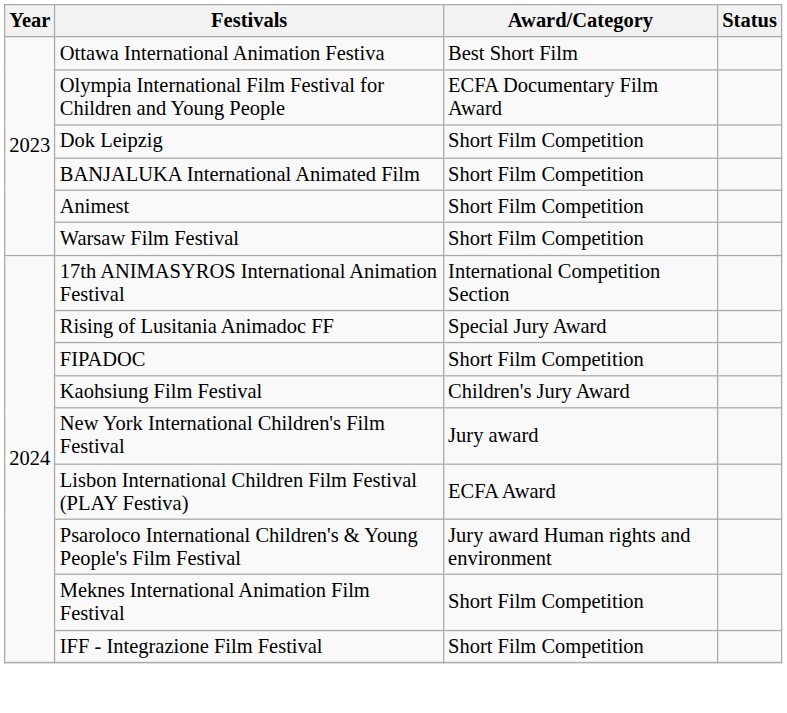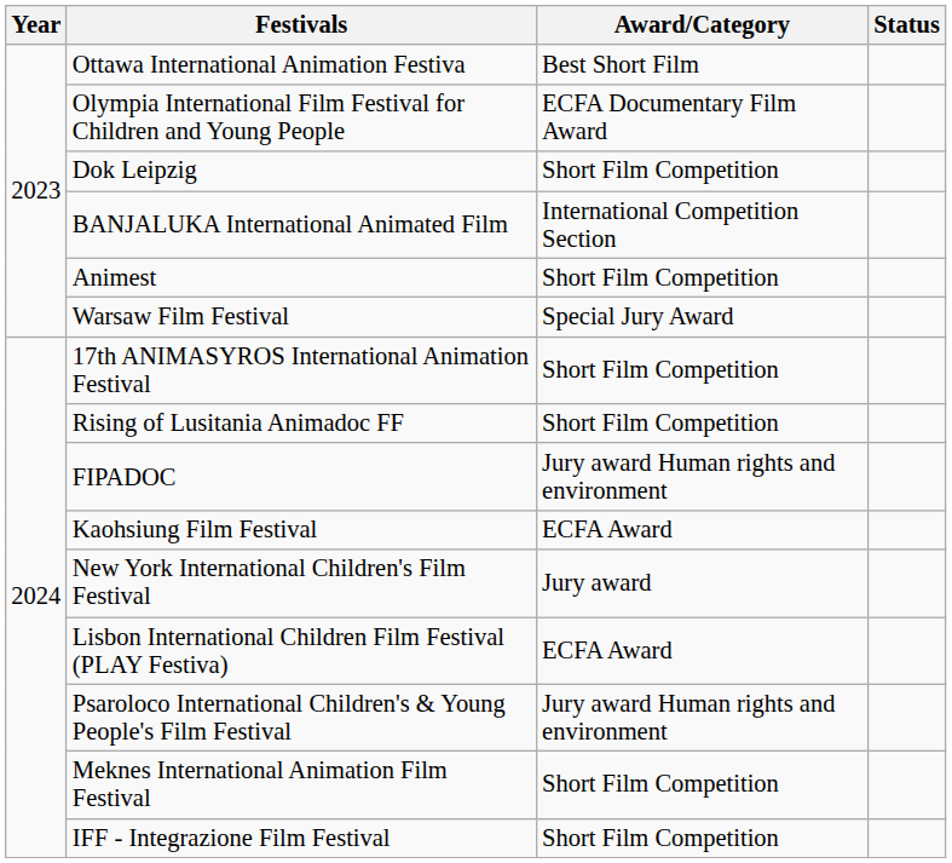BANJALUKA International Animated Film | Award/Category: Short Film Competition -> International Competition Section
Warsaw Film Festival | Award/Category: Short Film Competition -> Special Jury Award
17th ANIMASYROS International Animation Festival | Award/Category: International Competition Section -> Short Film Competition
Rising of Lusitania Animadoc FF | Award/Category: Special Jury Award -> Short Film Competition
FIPADOC | Award/Category: Short Film Competition -> Jury award Human rights and environment
Kaohsiung Film Festival | Award/Category: Children's Jury Award -> ECFA Award
